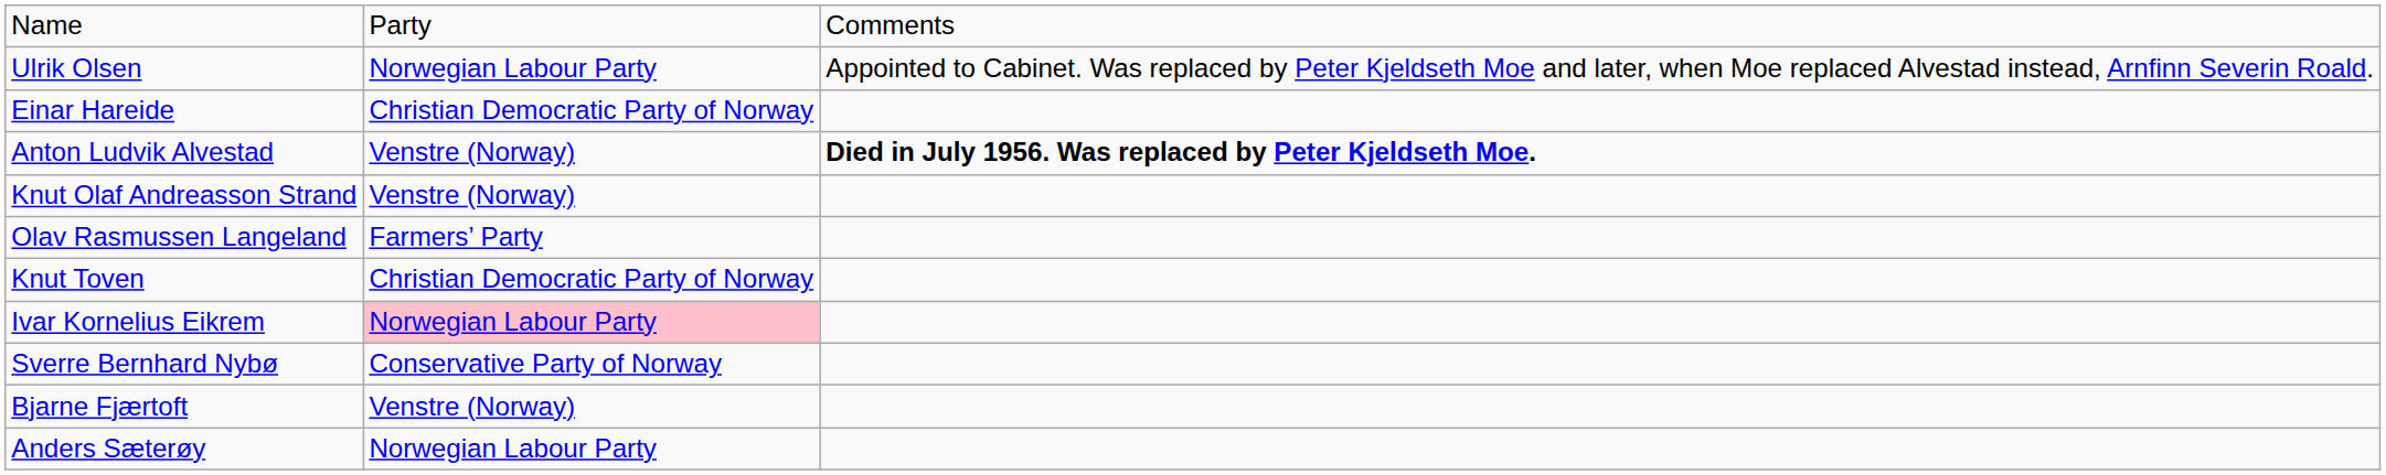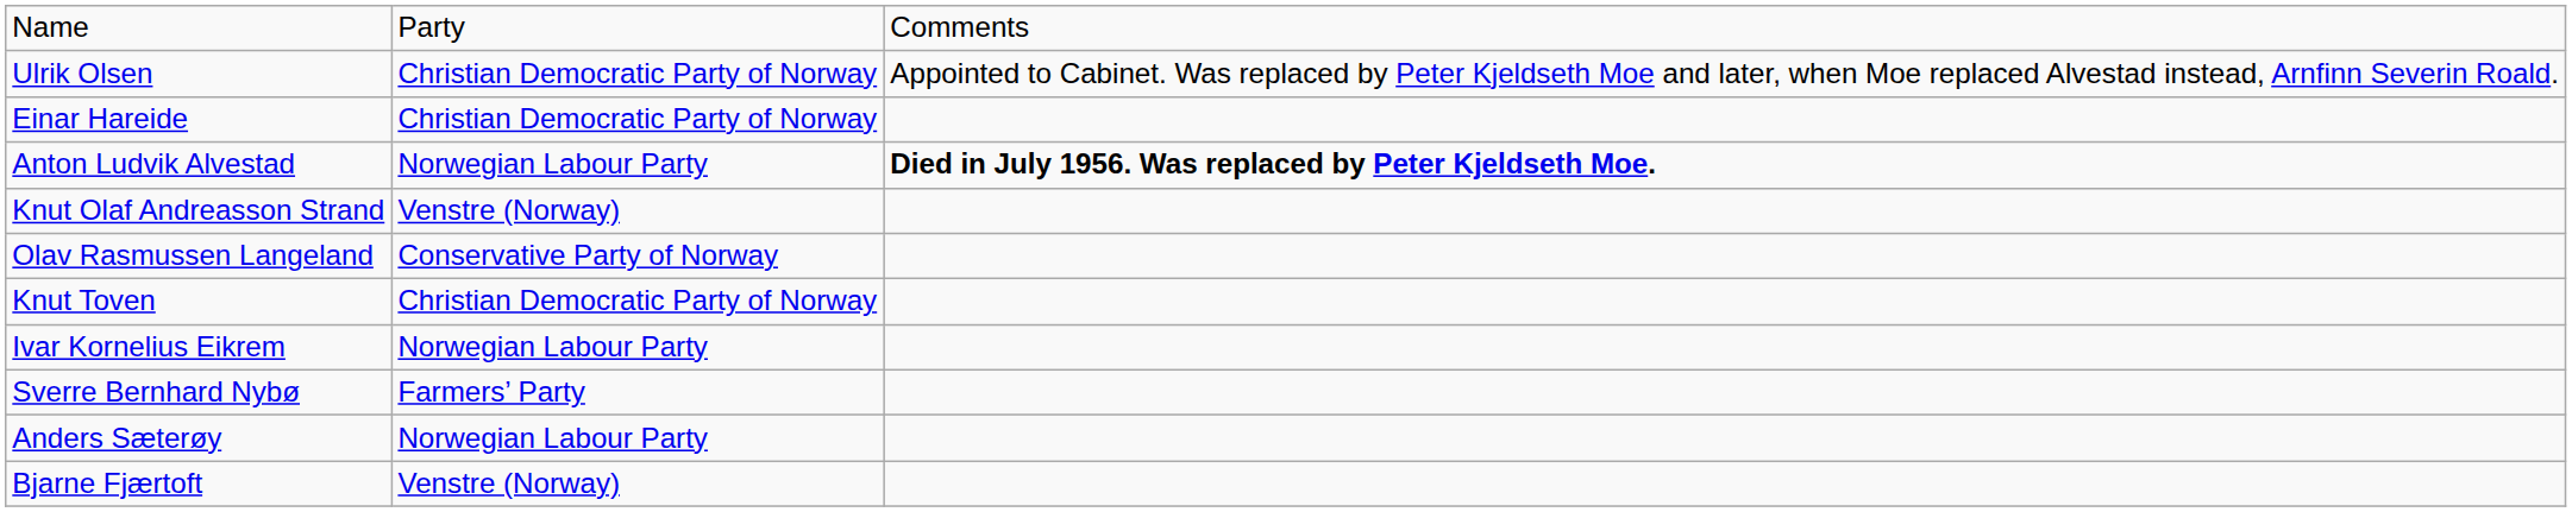Ulrik Olsen | column 2: Norwegian Labour Party -> Christian Democratic Party of Norway
Anton Ludvik Alvestad | column 2: Venstre (Norway) -> Norwegian Labour Party
Olav Rasmussen Langeland | column 2: Farmers’ Party -> Conservative Party of Norway
Ivar Kornelius Eikrem | column 2: pink background -> no background
Sverre Bernhard Nybø | column 2: Conservative Party of Norway -> Farmers’ Party
rows swapped: Bjarne Fjærtoft <-> Anders Sæterøy
